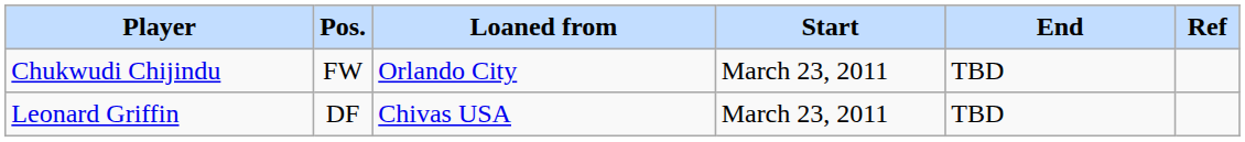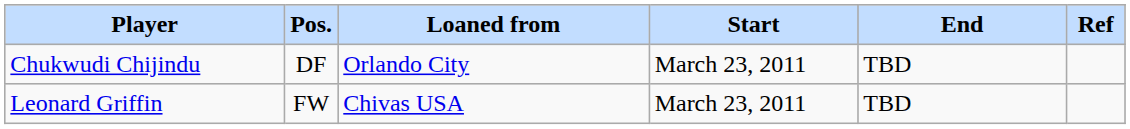Chukwudi Chijindu | Pos.: FW -> DF
Leonard Griffin | Pos.: DF -> FW
